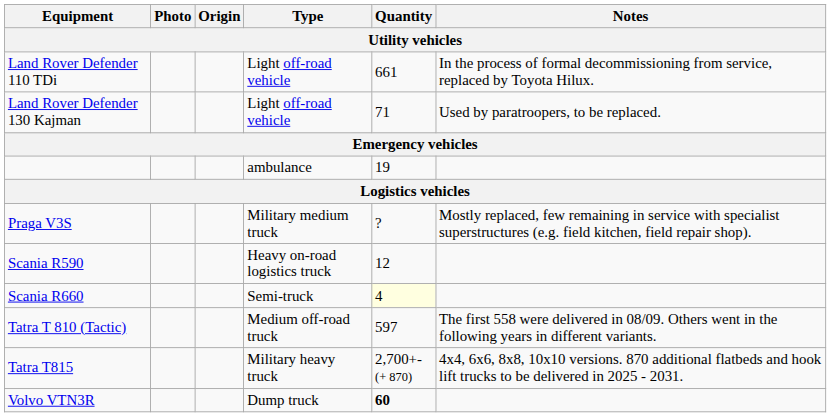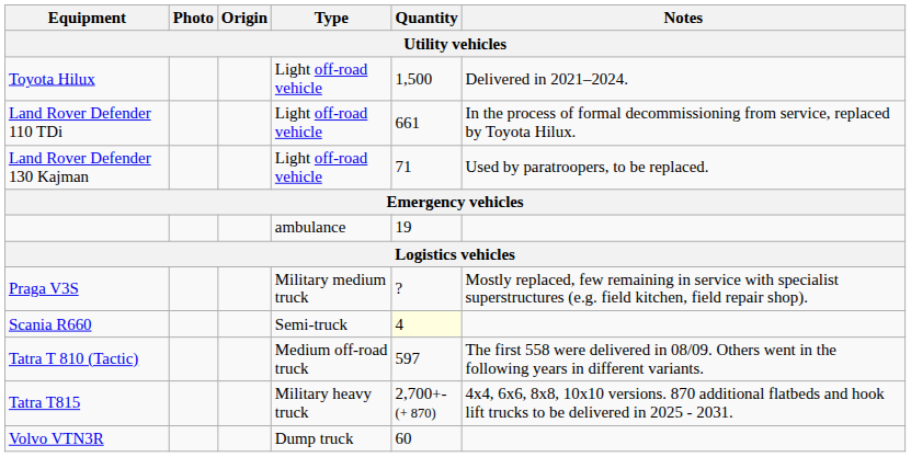+ row: Toyota Hilux | Light off-road vehicle | 1,500 | Delivered in 2021–2024.
- row: Scania R590 | Heavy on-road logistics truck | 12
Volvo VTN3R | Quantity: bold -> normal
